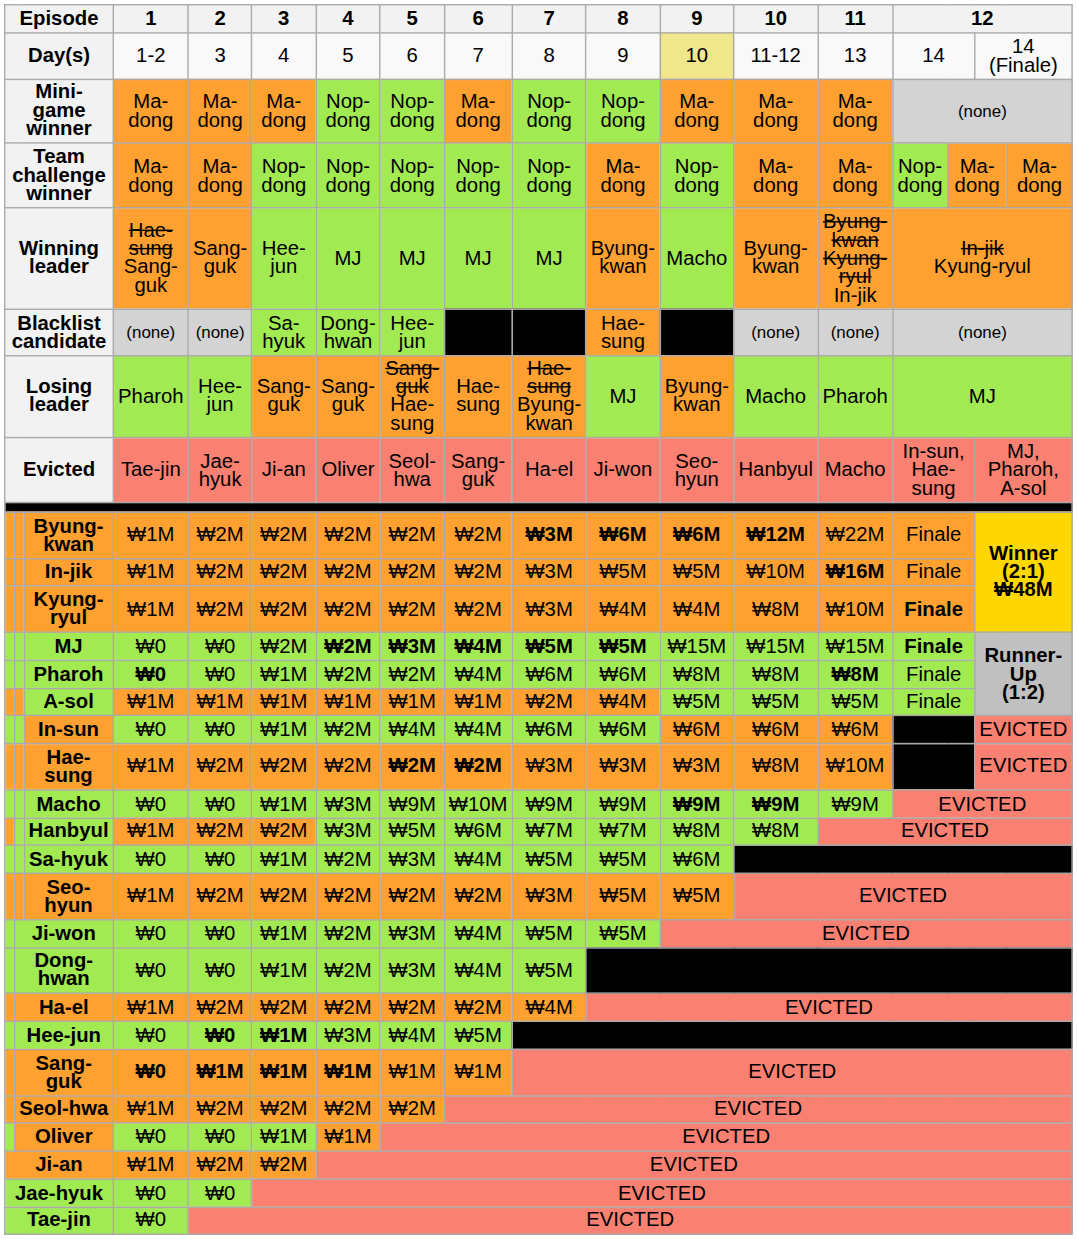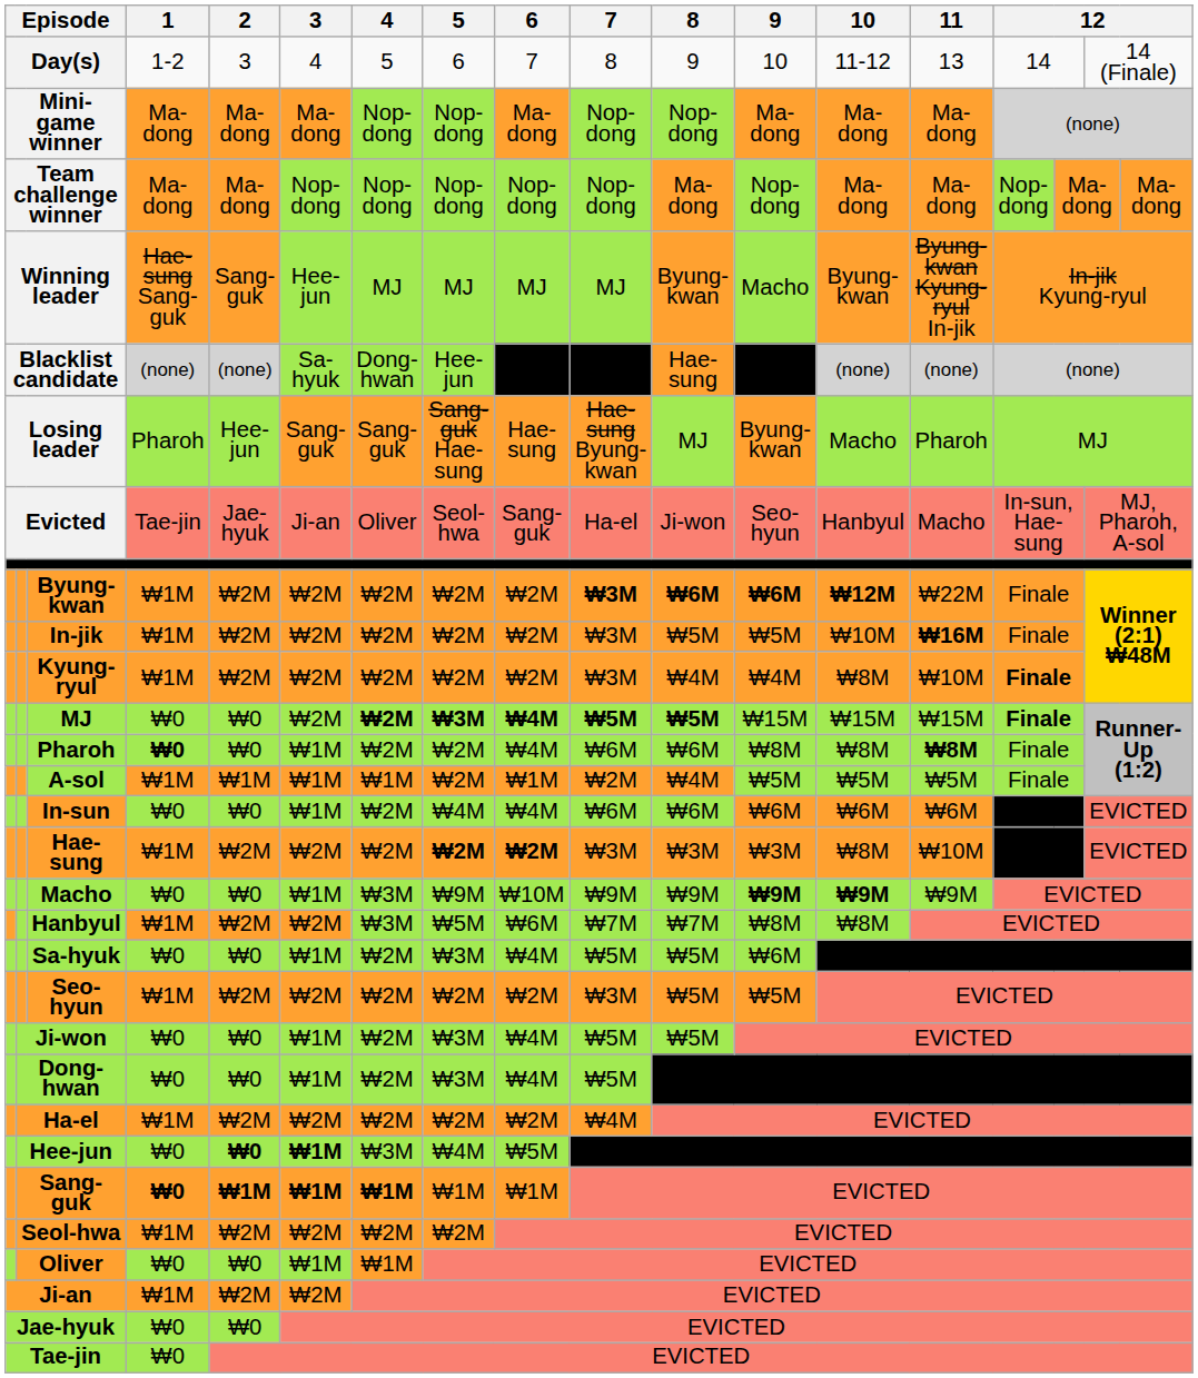Day(s) | 9: khaki background -> no background
A-sol | 5: ₩1M -> ₩2M
